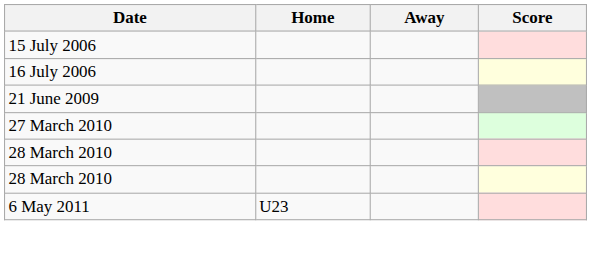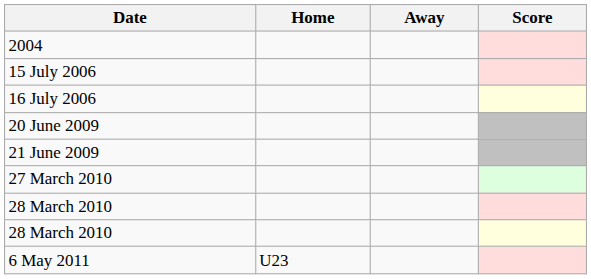+ row: 2004
+ row: 20 June 2009
